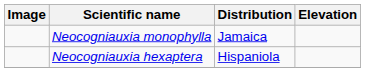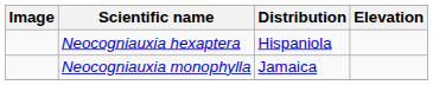rows swapped: Neocogniauxia hexaptera <-> Neocogniauxia monophylla
